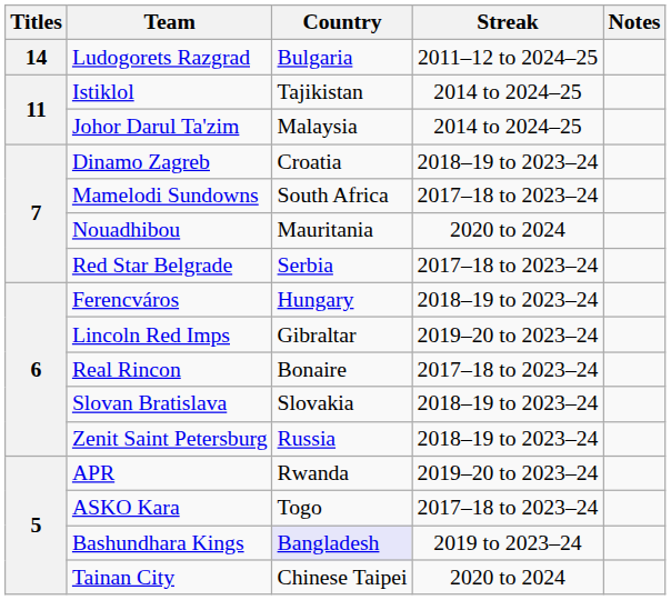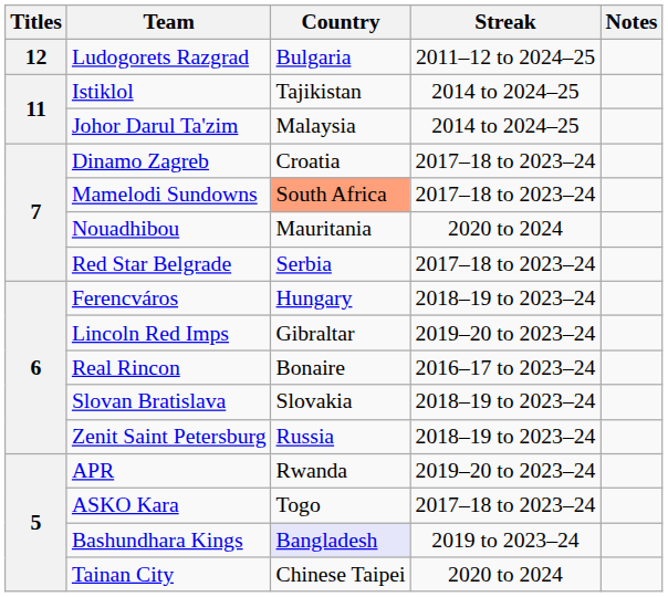Ludogorets Razgrad | Titles: 14 -> 12
Dinamo Zagreb | Streak: 2018–19 to 2023–24 -> 2017–18 to 2023–24
Mamelodi Sundowns | Country: no background -> lightsalmon background
Real Rincon | Streak: 2017–18 to 2023–24 -> 2016–17 to 2023–24
